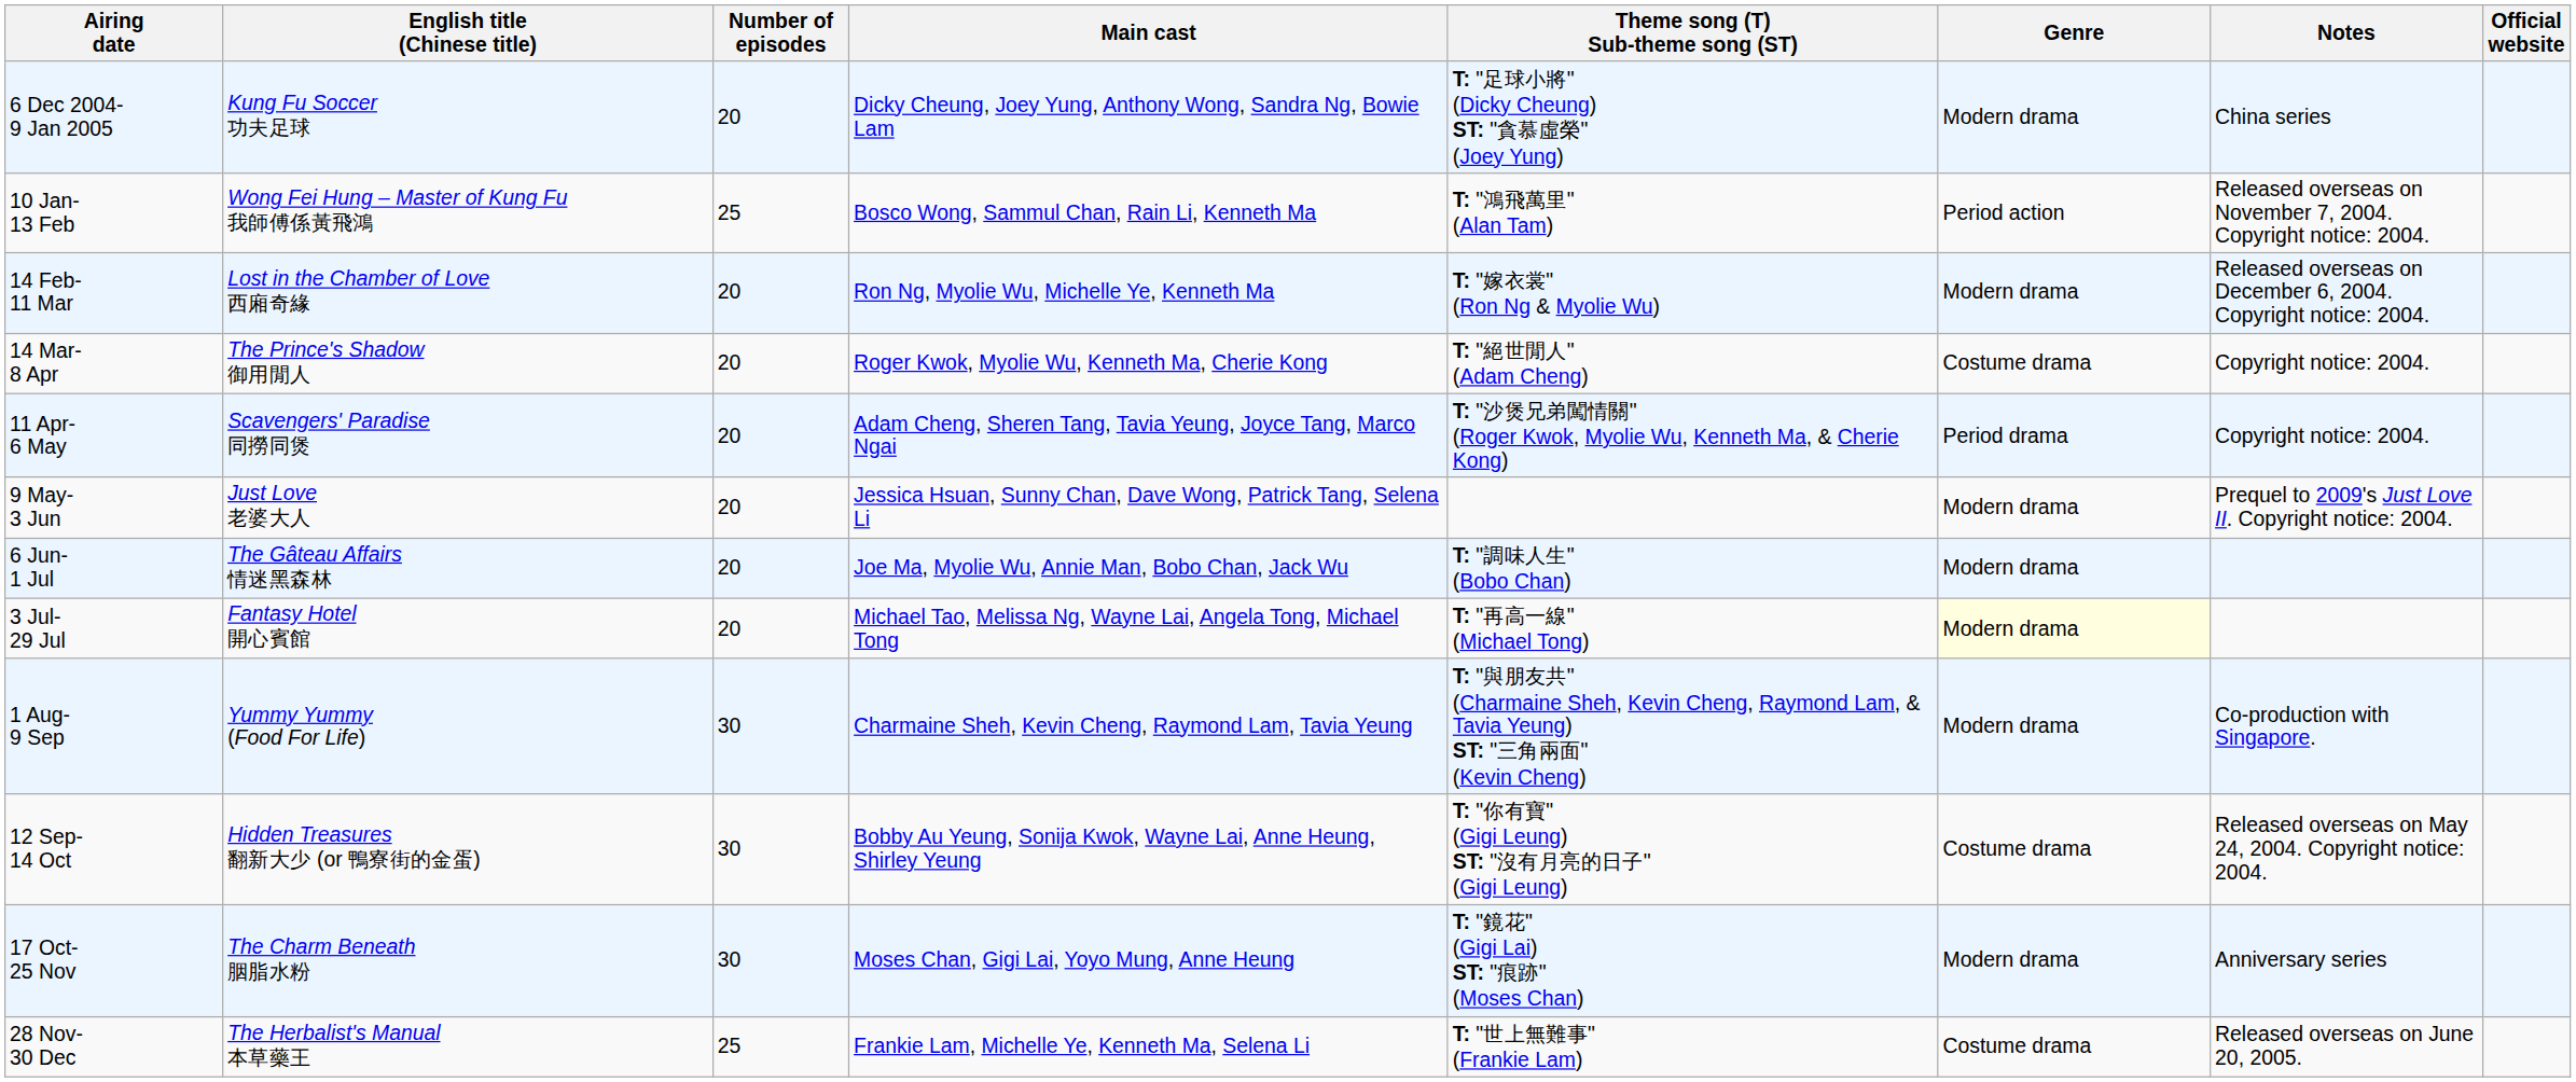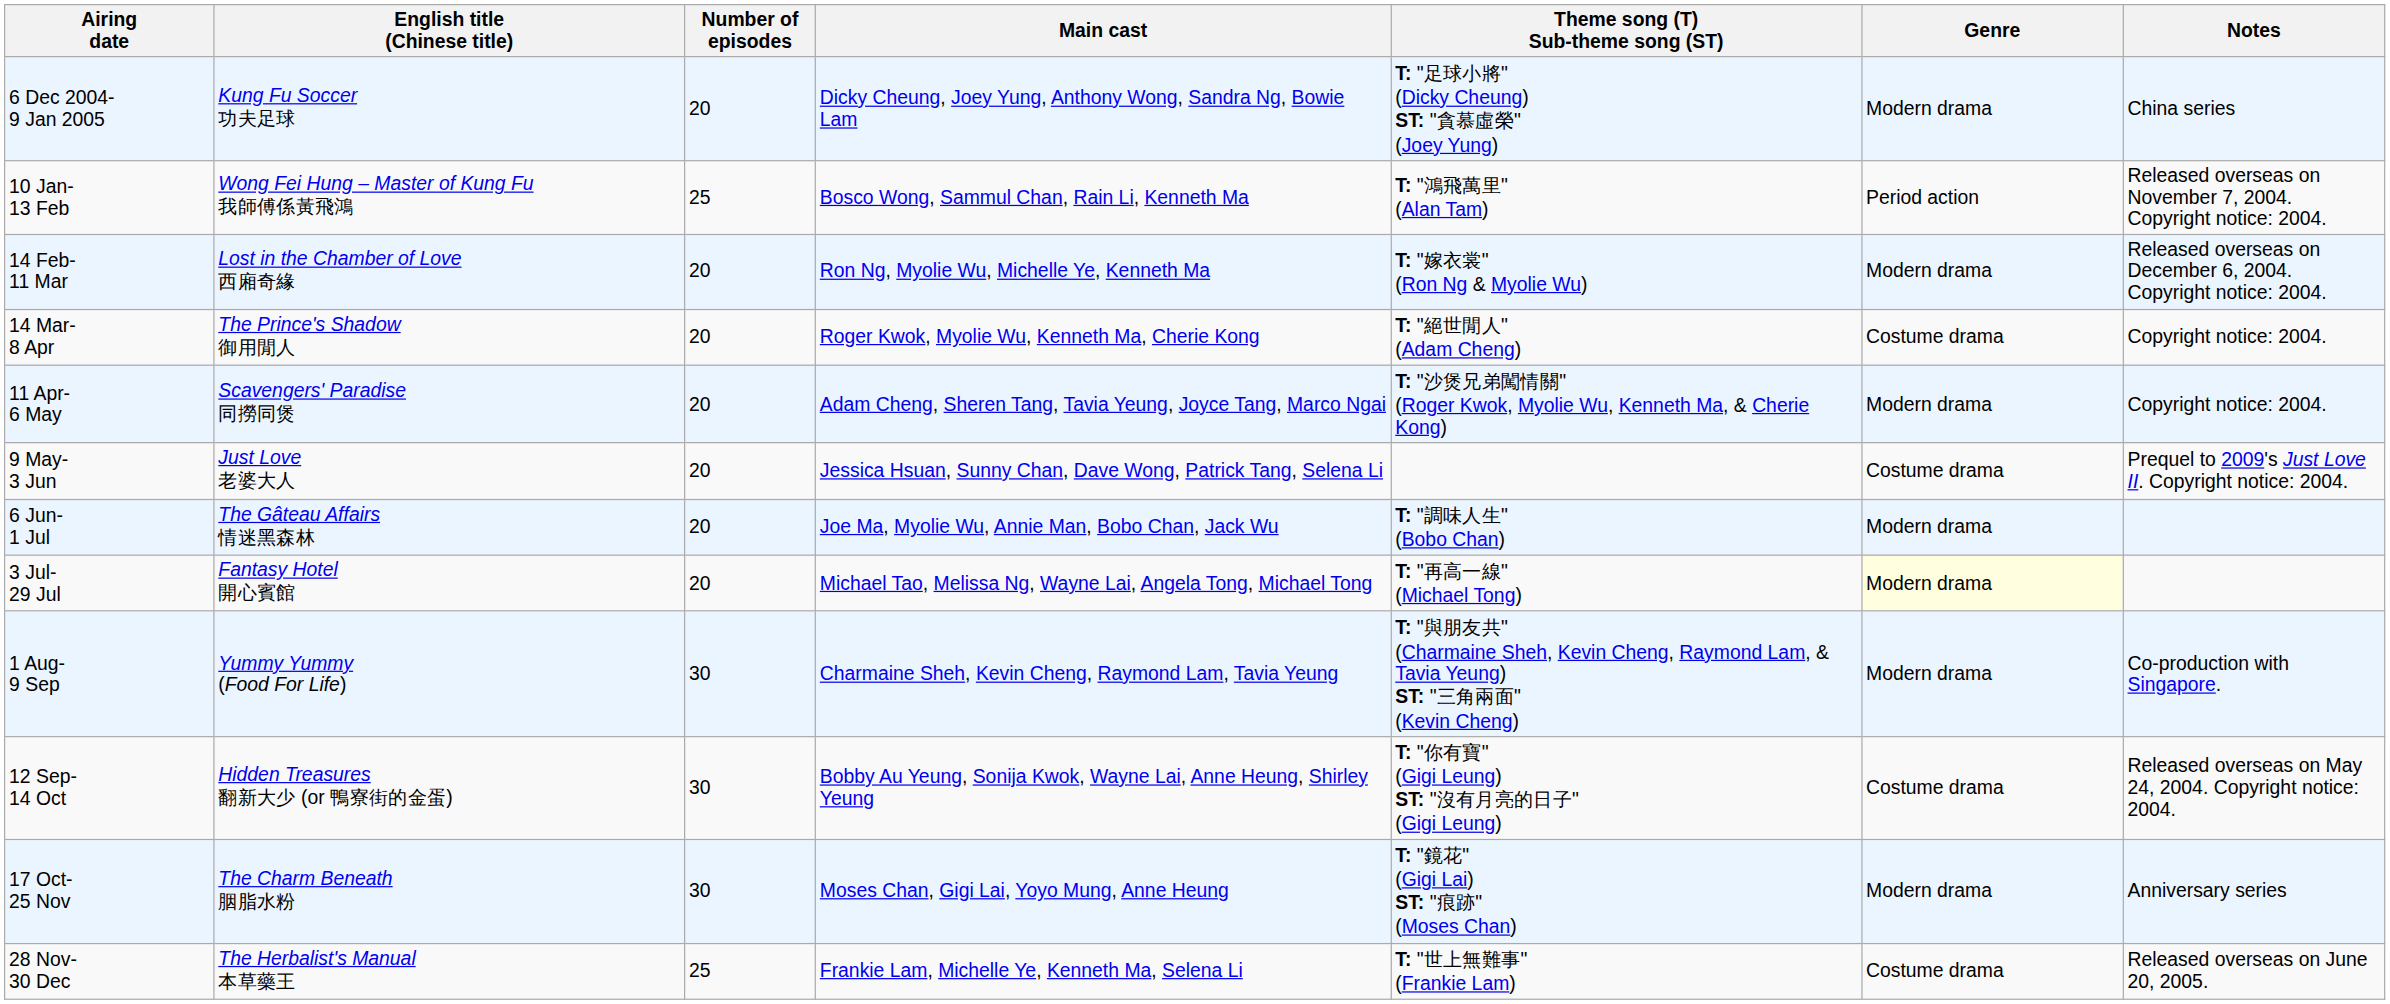- column: Official website
11 Apr- 6 May | Genre: Period drama -> Modern drama
9 May- 3 Jun | Genre: Modern drama -> Costume drama
